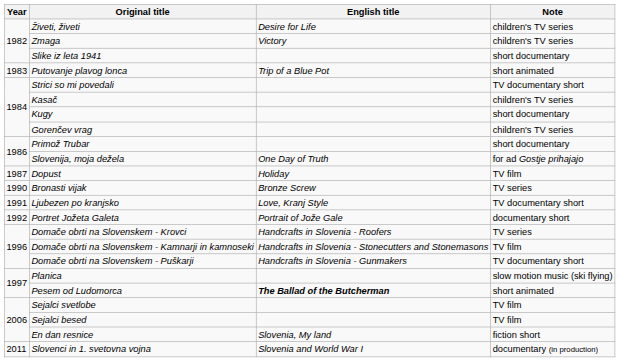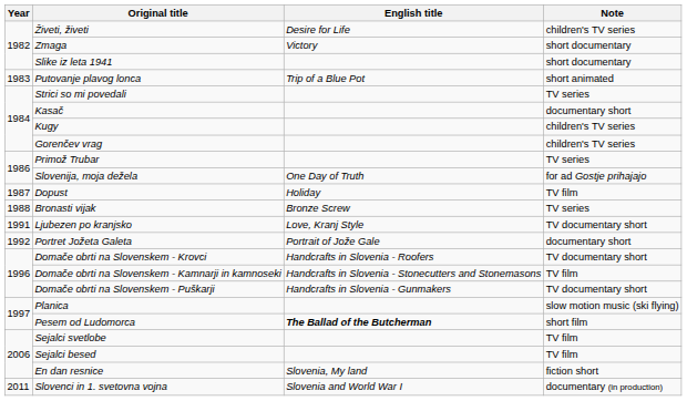Zmaga | Note: children's TV series -> short documentary
Strici so mi povedali | Note: TV documentary short -> TV series
Kasač | Note: children's TV series -> documentary short
Kugy | Note: short documentary -> children's TV series
Primož Trubar | Note: short documentary -> TV series
Bronasti vijak | Year: 1990 -> 1988
Domače obrti na Slovenskem - Krovci | Note: TV series -> TV documentary short
Pesem od Ludomorca | Note: short animated -> short film
